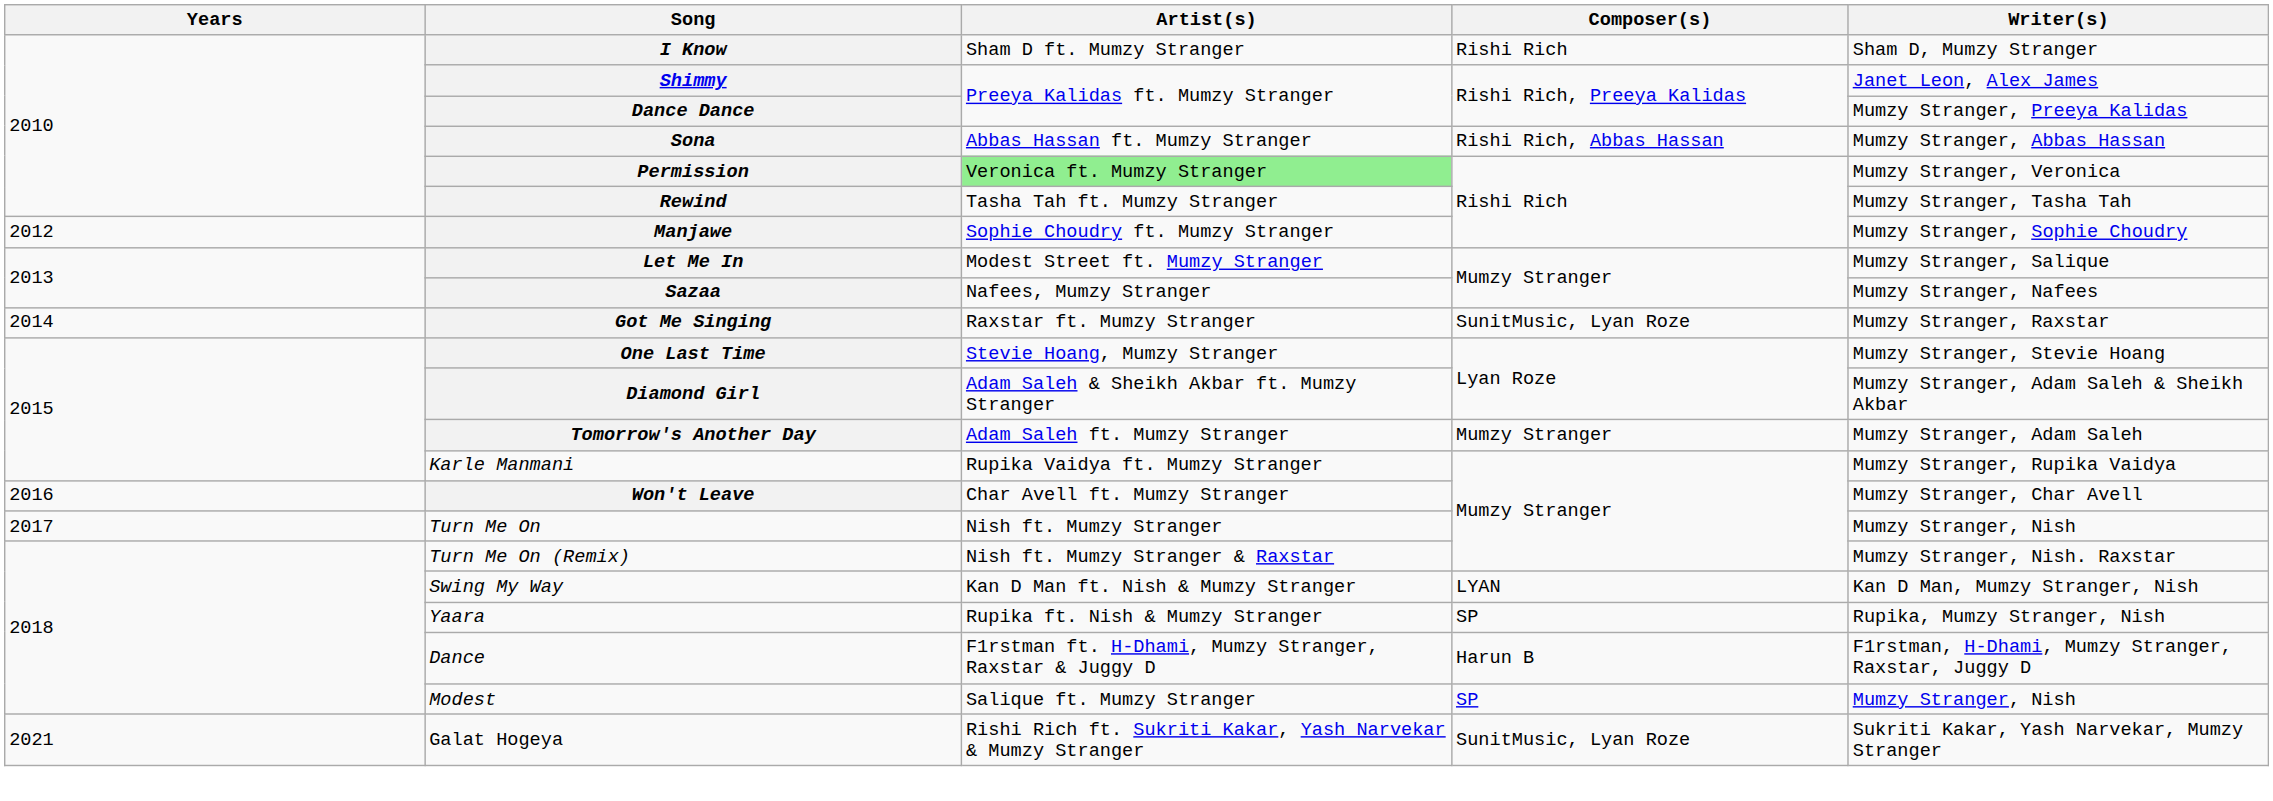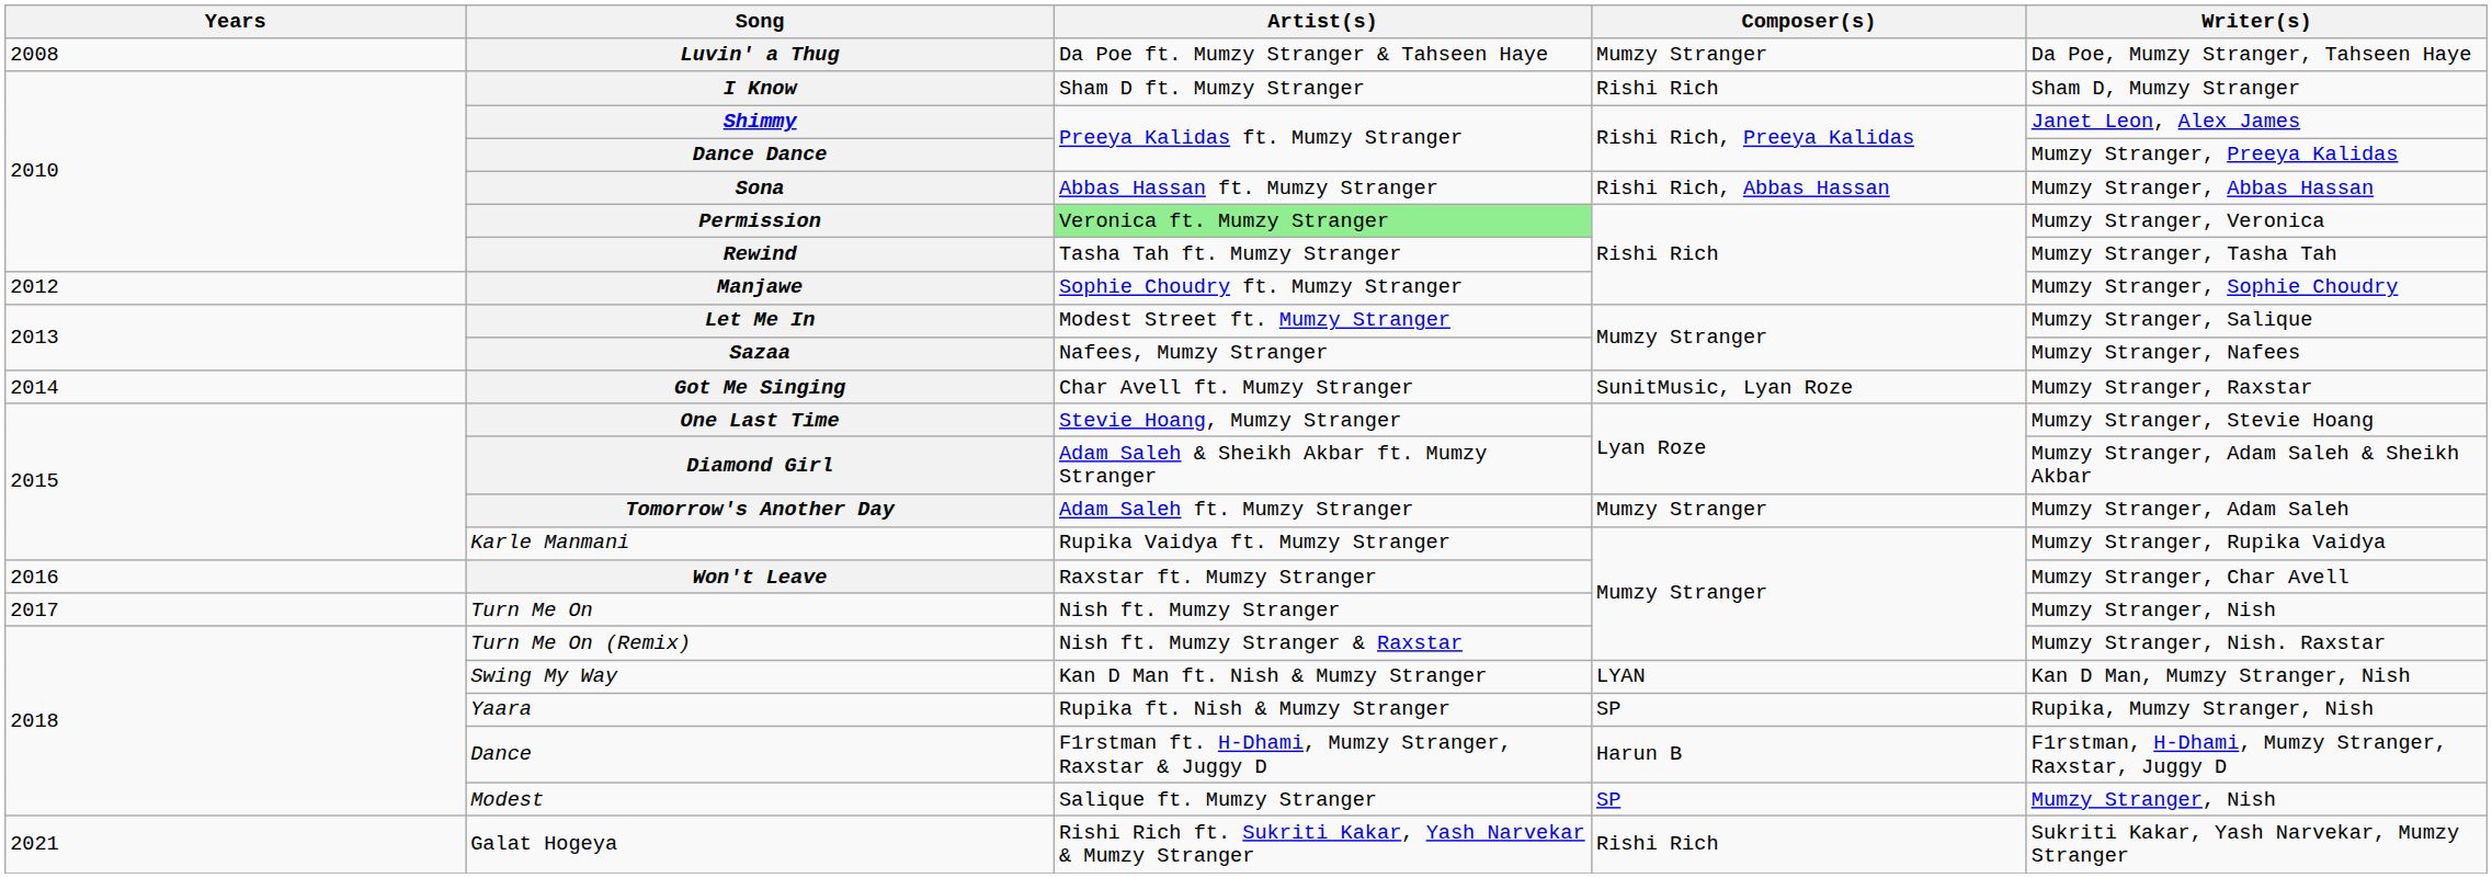+ row: 2008 | Luvin' a Thug | Da Poe ft. Mumzy Stranger & Tahseen Haye | Mumzy Stranger | Da Poe, Mumzy Stranger, Tahseen Haye
Got Me Singing | Artist(s): Raxstar ft. Mumzy Stranger -> Char Avell ft. Mumzy Stranger
Won't Leave | Artist(s): Char Avell ft. Mumzy Stranger -> Raxstar ft. Mumzy Stranger
Galat Hogeya | Composer(s): SunitMusic, Lyan Roze -> Rishi Rich
